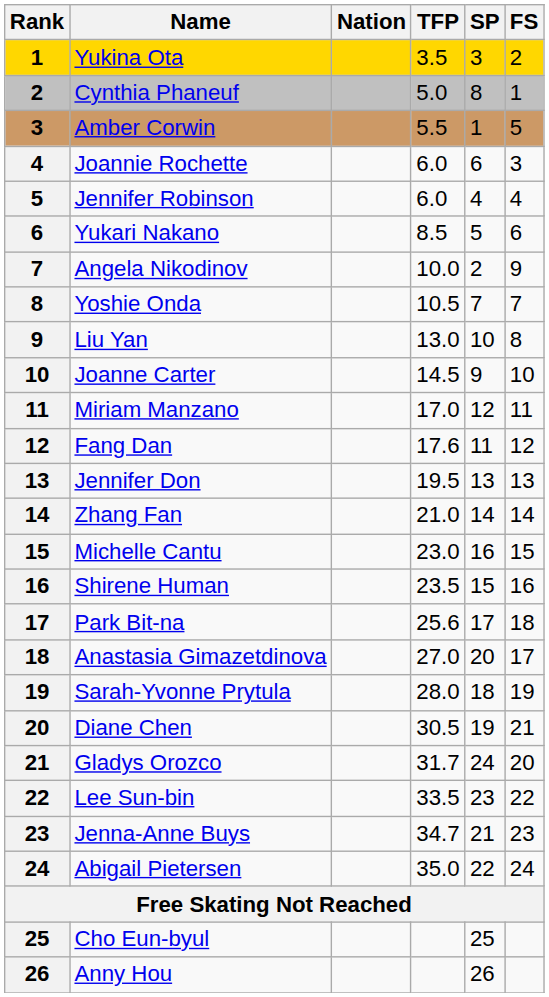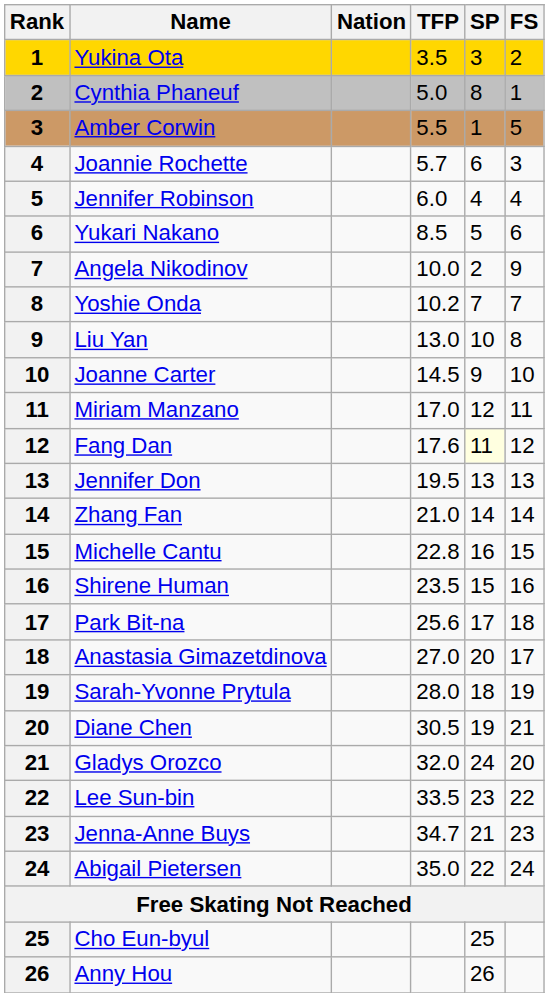Joannie Rochette | TFP: 6.0 -> 5.7
Yoshie Onda | TFP: 10.5 -> 10.2
Fang Dan | SP: no background -> lightyellow background
Michelle Cantu | TFP: 23.0 -> 22.8
Gladys Orozco | TFP: 31.7 -> 32.0
